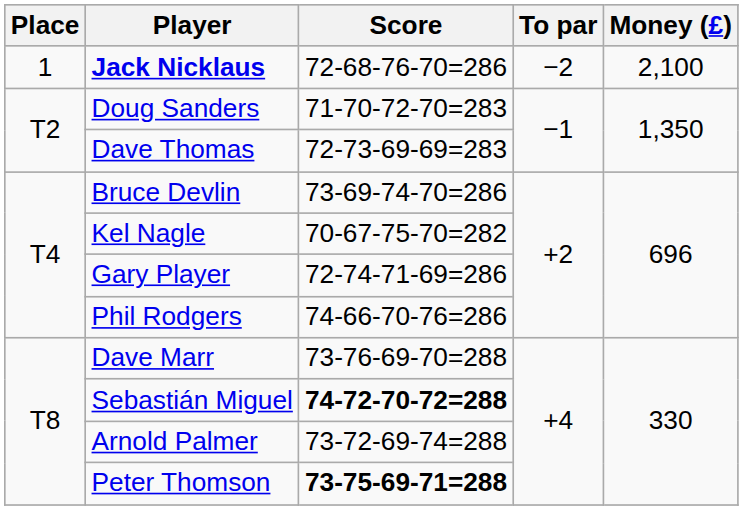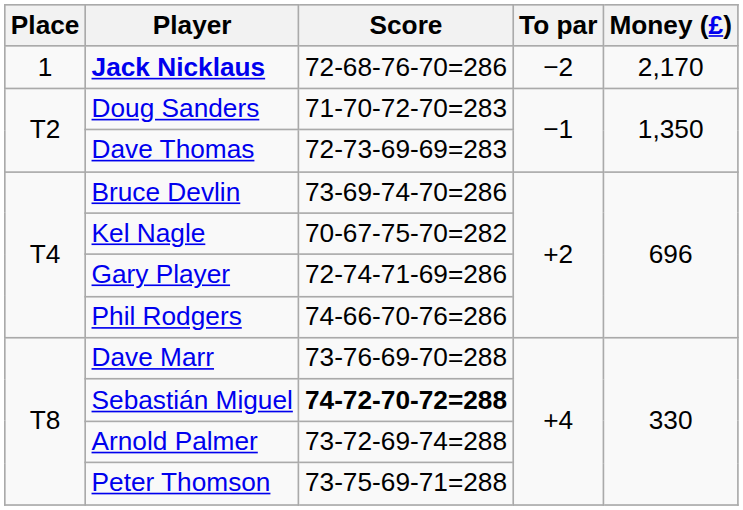Jack Nicklaus | Money (£): 2,100 -> 2,170
Peter Thomson | Score: bold -> normal
